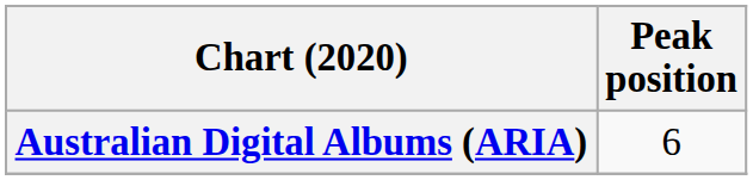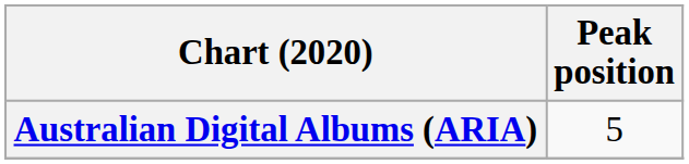Australian Digital Albums (ARIA) | Peak position: 6 -> 5
